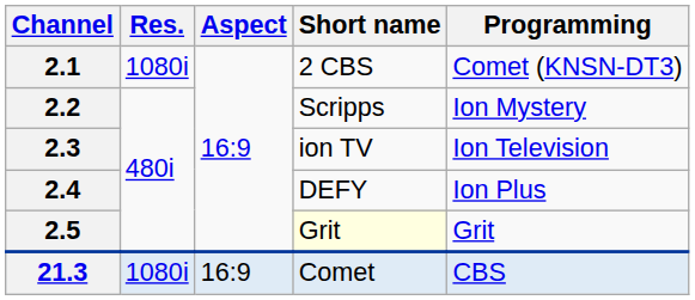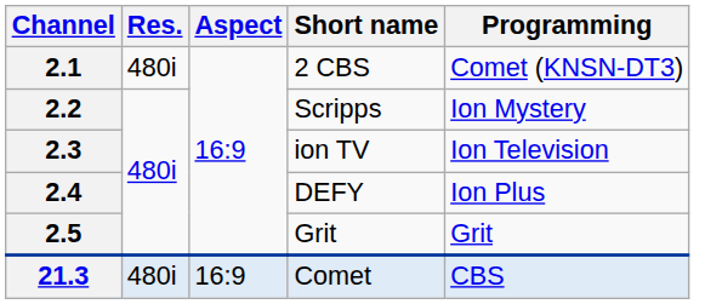2.1 | Res.: 1080i -> 480i
2.5 | Short name: lightyellow background -> no background
21.3 | Res.: 1080i -> 480i
